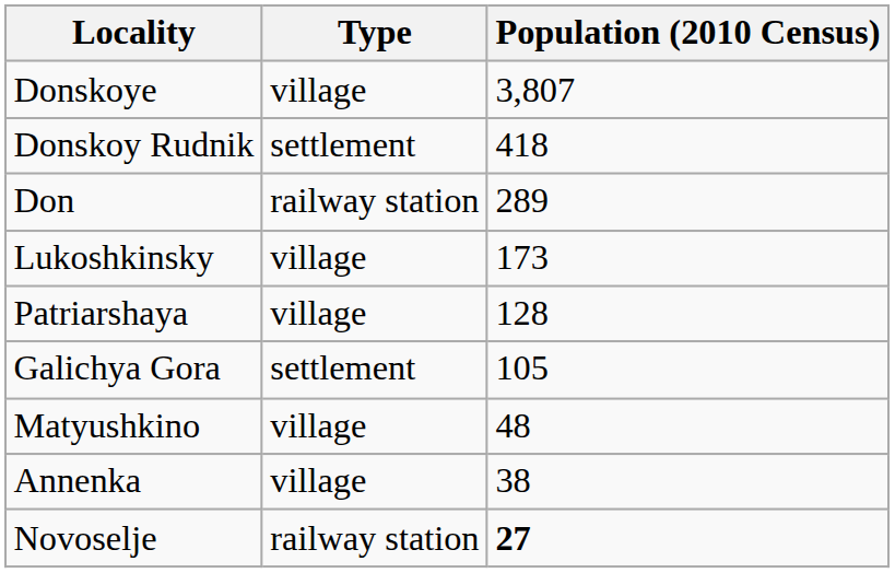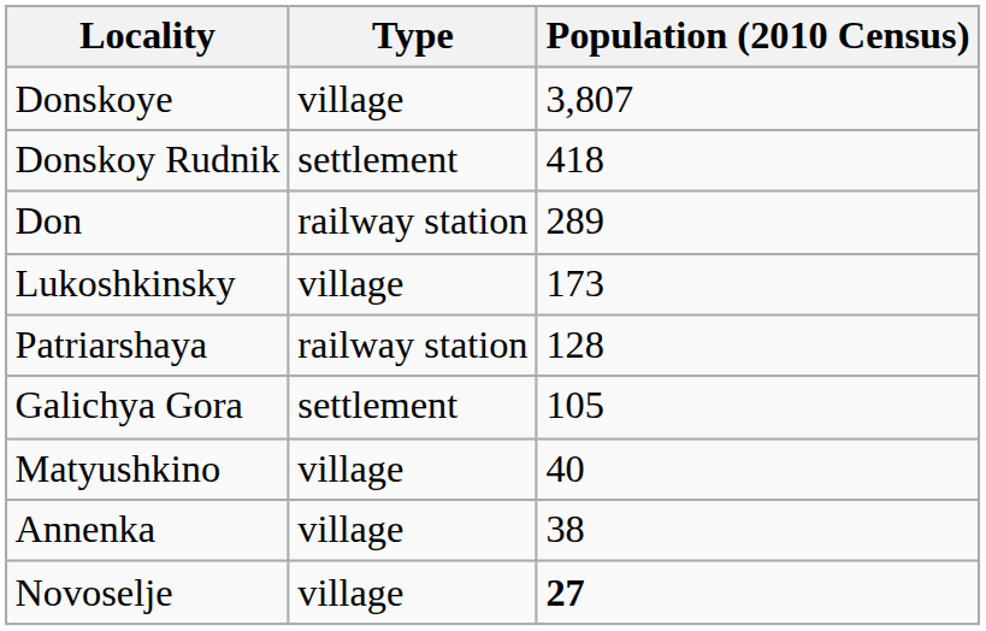Patriarshaya | Type: village -> railway station
Matyushkino | Population (2010 Census): 48 -> 40
Novoselje | Type: railway station -> village
